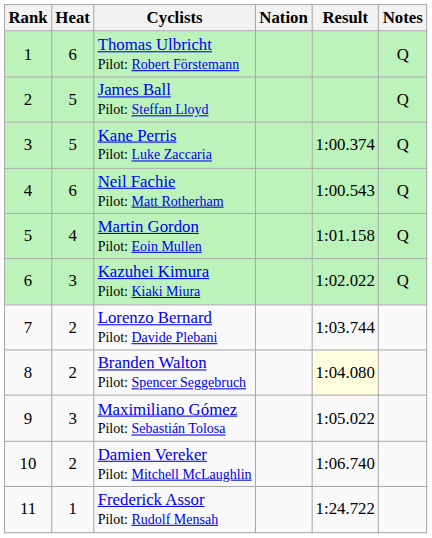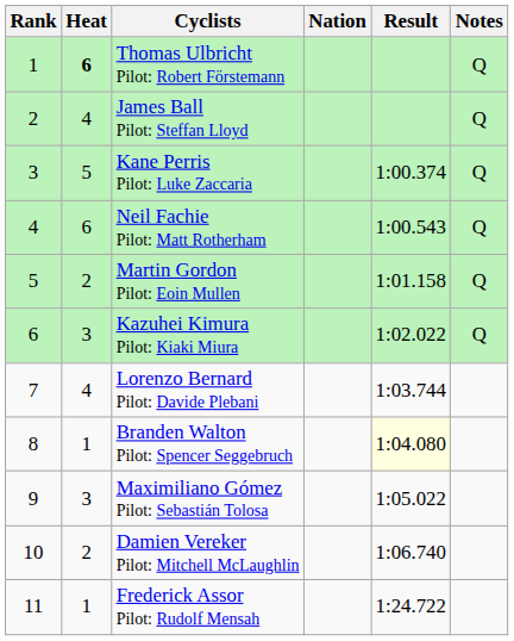Thomas Ulbricht Pilot: Robert Förstemann | Heat: normal -> bold
James Ball Pilot: Steffan Lloyd | Heat: 5 -> 4
Martin Gordon Pilot: Eoin Mullen | Heat: 4 -> 2
Lorenzo Bernard Pilot: Davide Plebani | Heat: 2 -> 4
Branden Walton Pilot: Spencer Seggebruch | Heat: 2 -> 1
